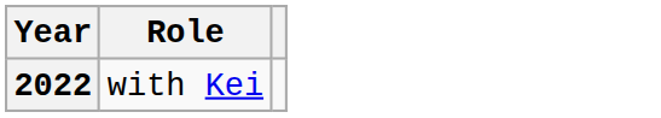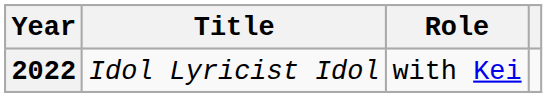+ column: Title | Idol Lyricist Idol
